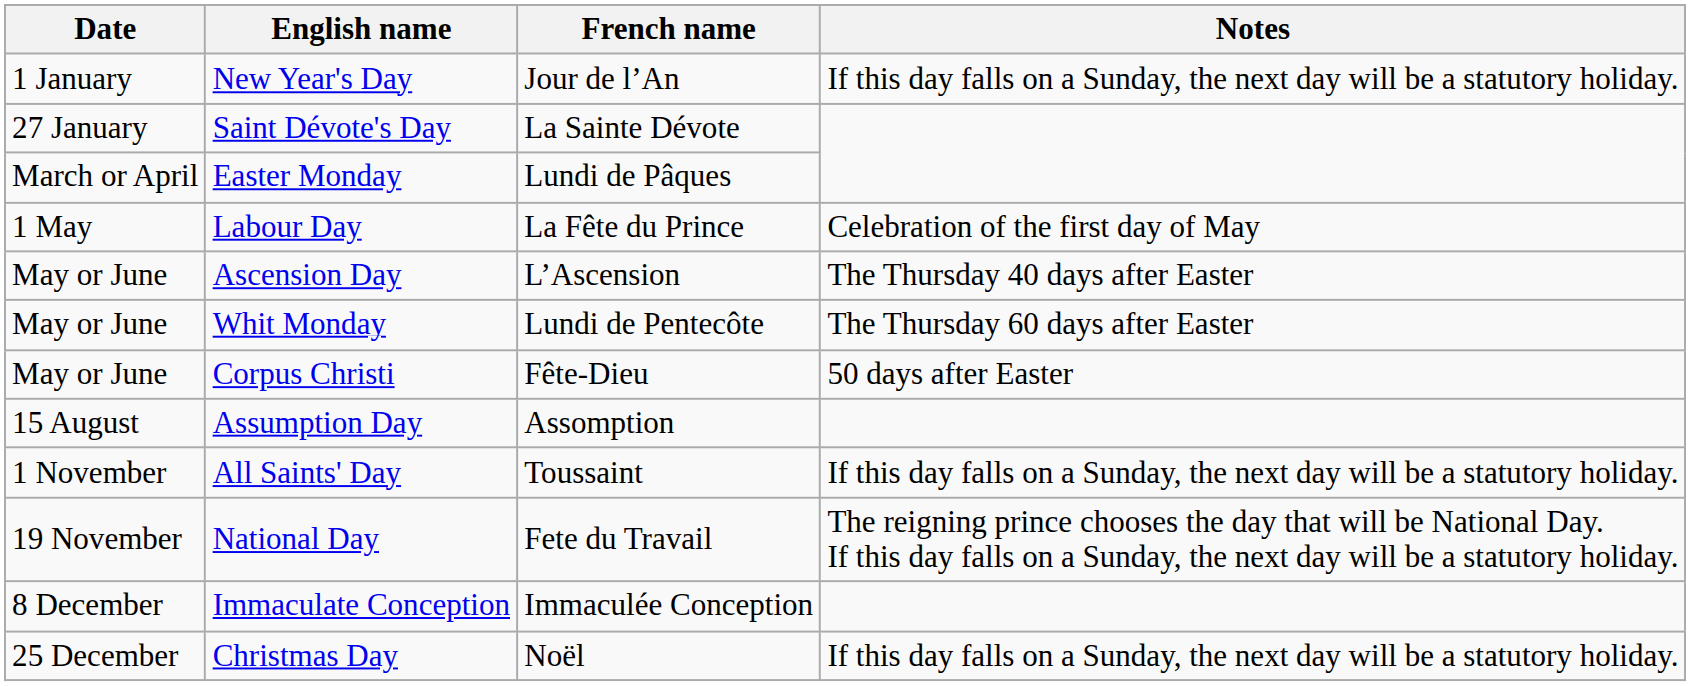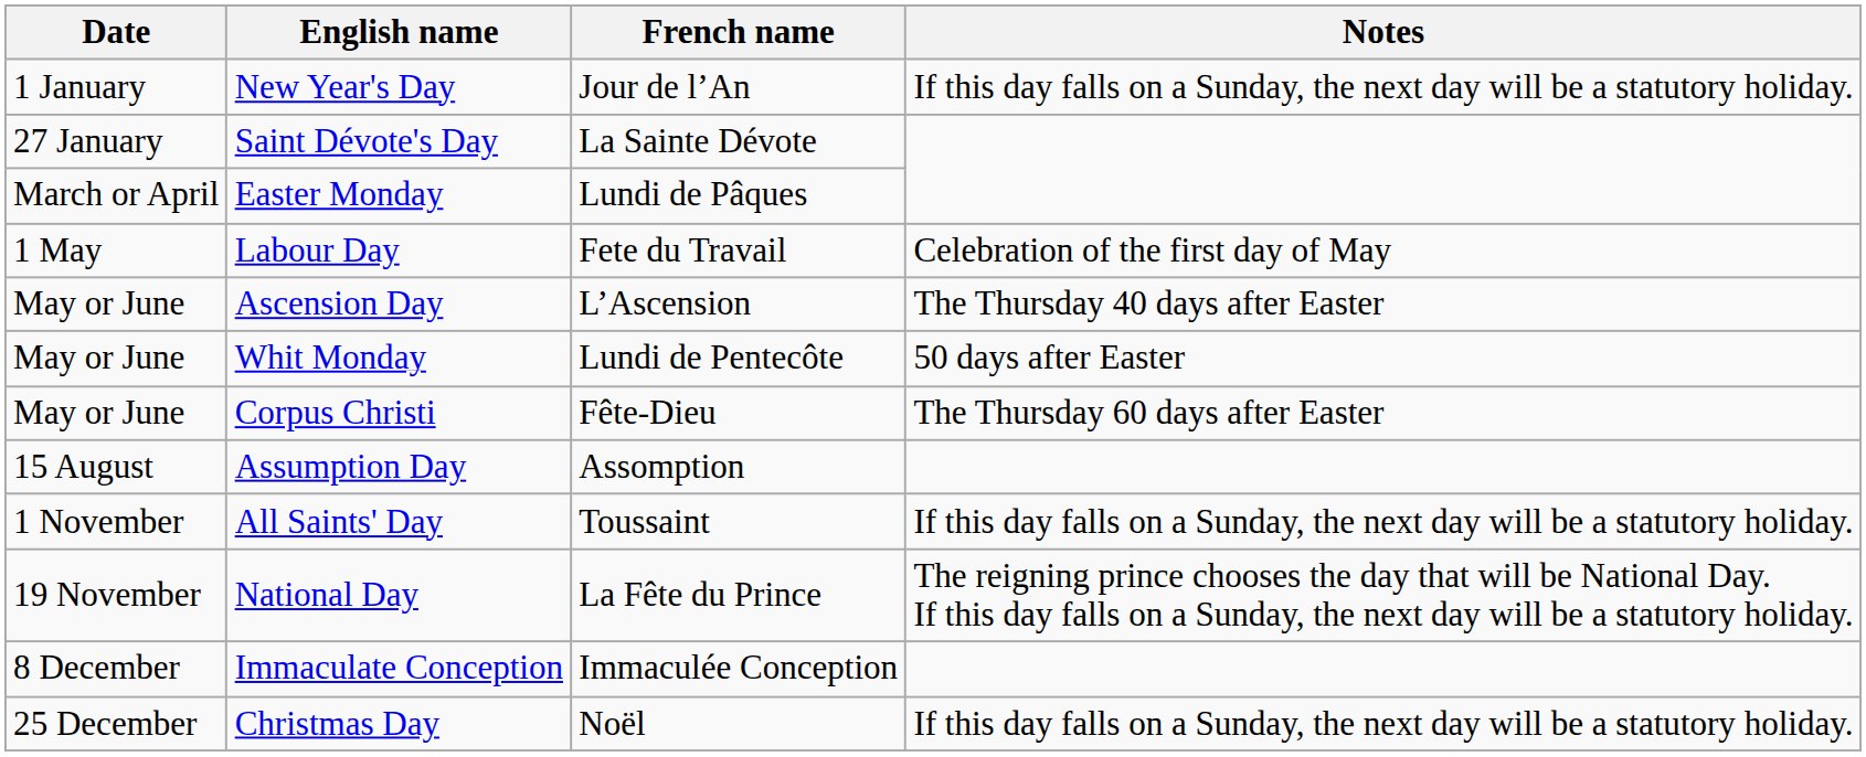Labour Day | French name: La Fête du Prince -> Fete du Travail
Whit Monday | Notes: The Thursday 60 days after Easter -> 50 days after Easter
Corpus Christi | Notes: 50 days after Easter -> The Thursday 60 days after Easter
National Day | French name: Fete du Travail -> La Fête du Prince
